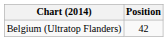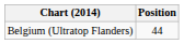Belgium (Ultratop Flanders) | Position: 42 -> 44
